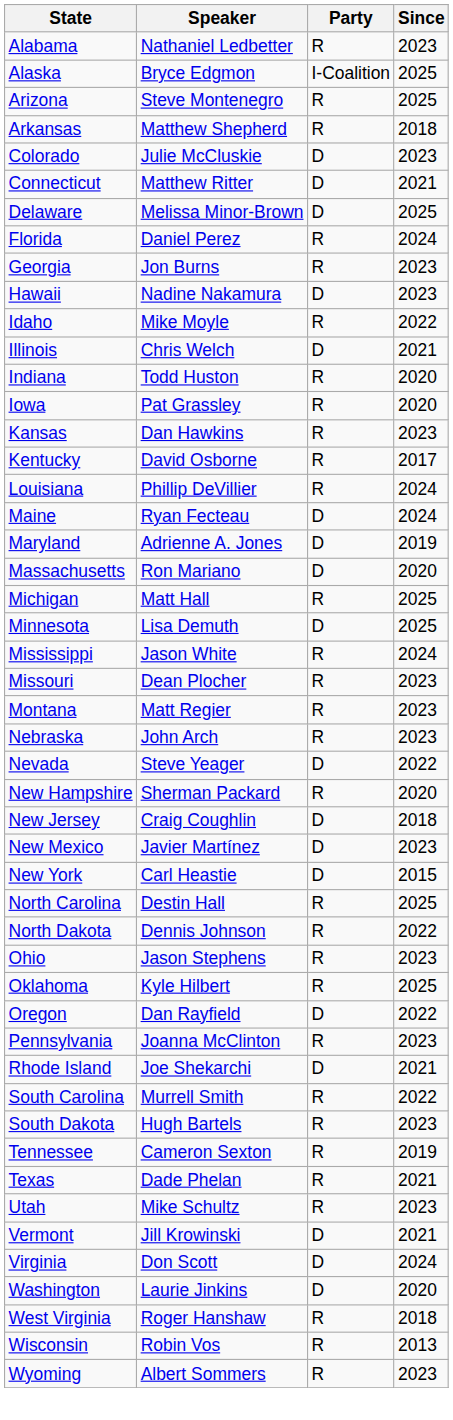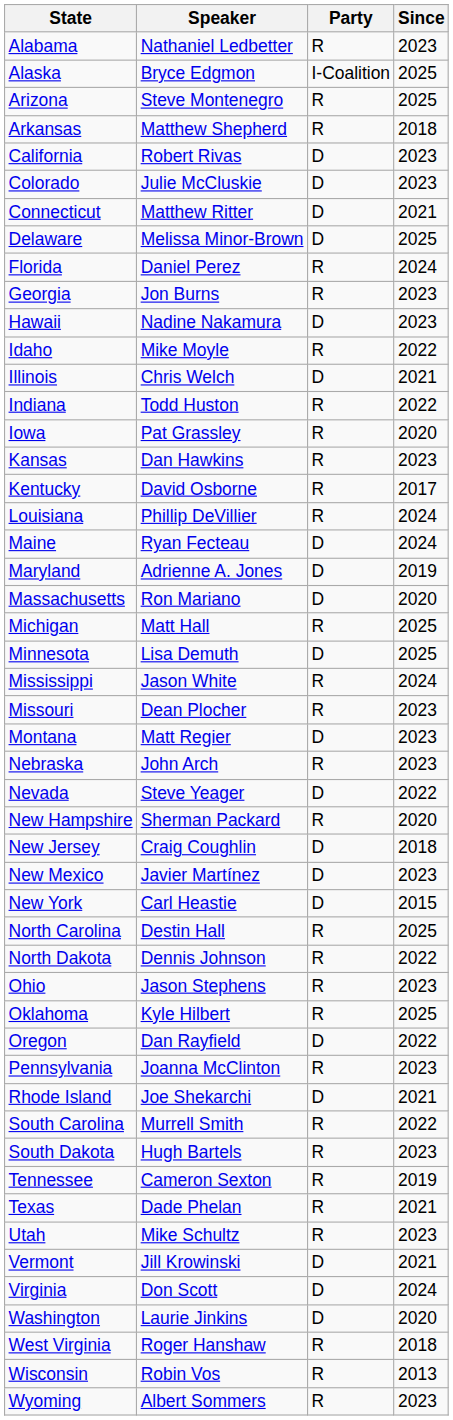+ row: California | Robert Rivas | D | 2023
Indiana | Since: 2020 -> 2022
Montana | Party: R -> D
